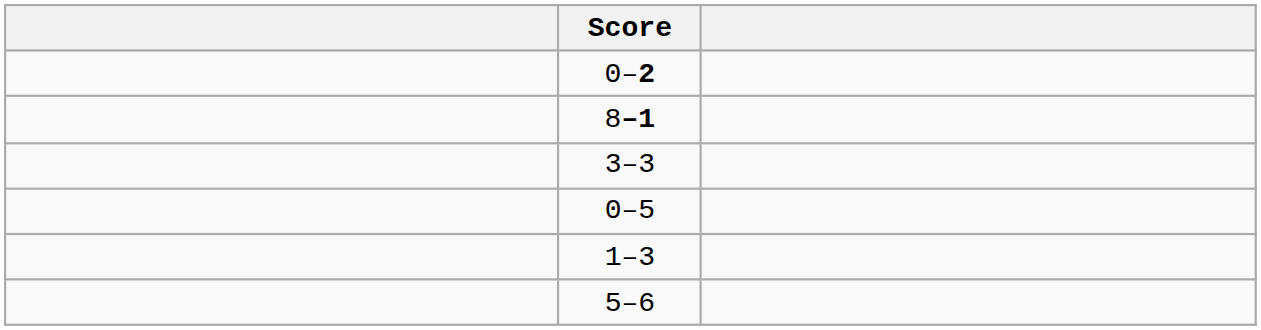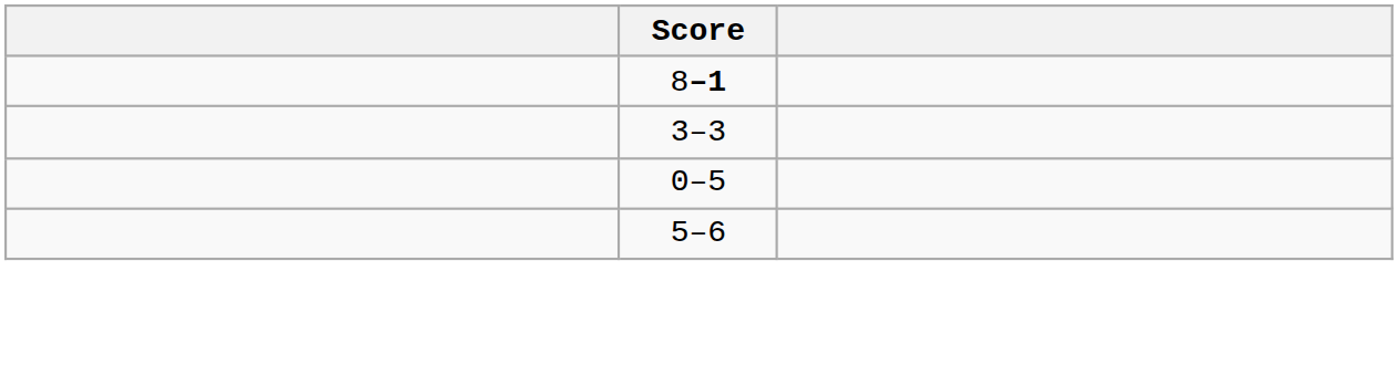- row: 0–2
- row: 1–3
